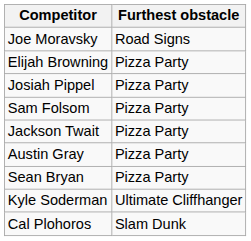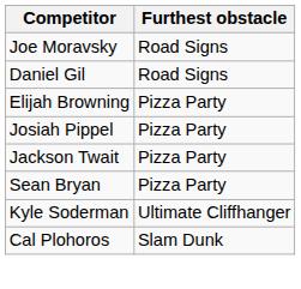+ row: Daniel Gil | Road Signs
- row: Sam Folsom | Pizza Party
- row: Austin Gray | Pizza Party
